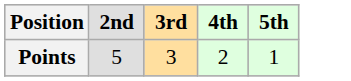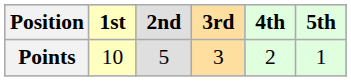+ column: 1st | 10
